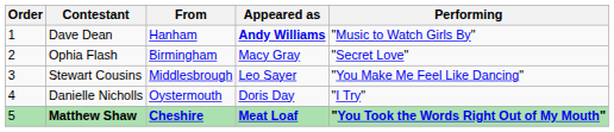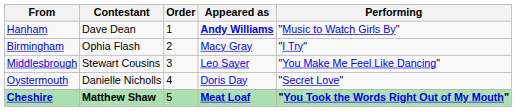columns swapped: Order <-> From
Ophia Flash | Performing: "Secret Love" -> "I Try"
Danielle Nicholls | Performing: "I Try" -> "Secret Love"
